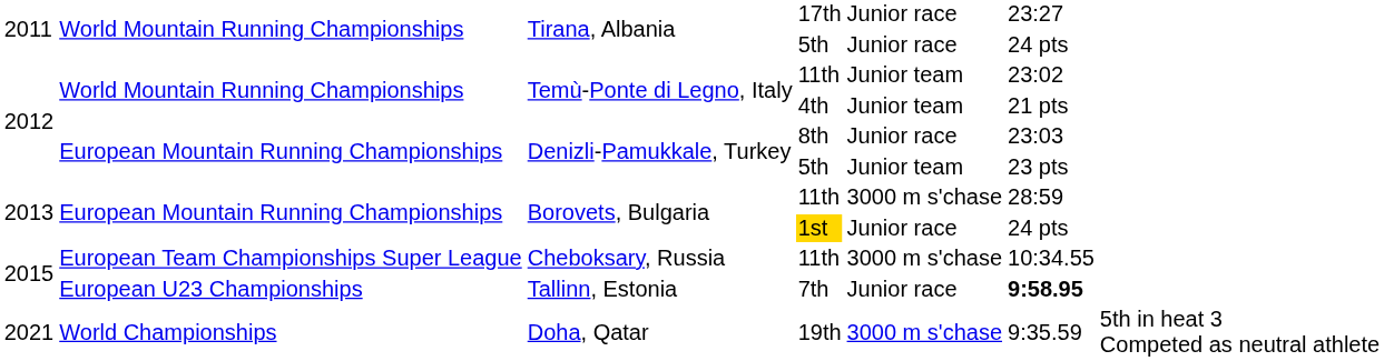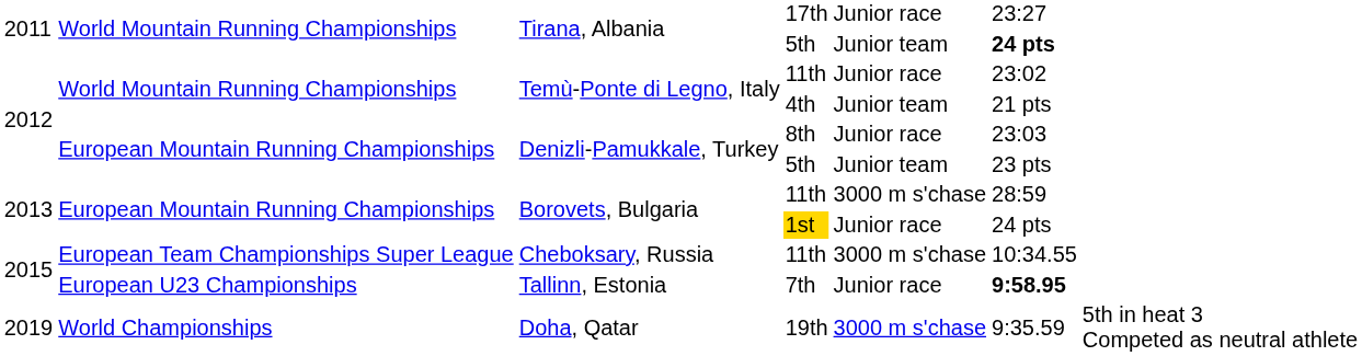Tirana, Albania / 5th | column 5: Junior race -> Junior team
Tirana, Albania / 5th | column 6: normal -> bold
Temù-Ponte di Legno, Italy / 11th | column 5: Junior team -> Junior race
Doha, Qatar | column 1: 2021 -> 2019
